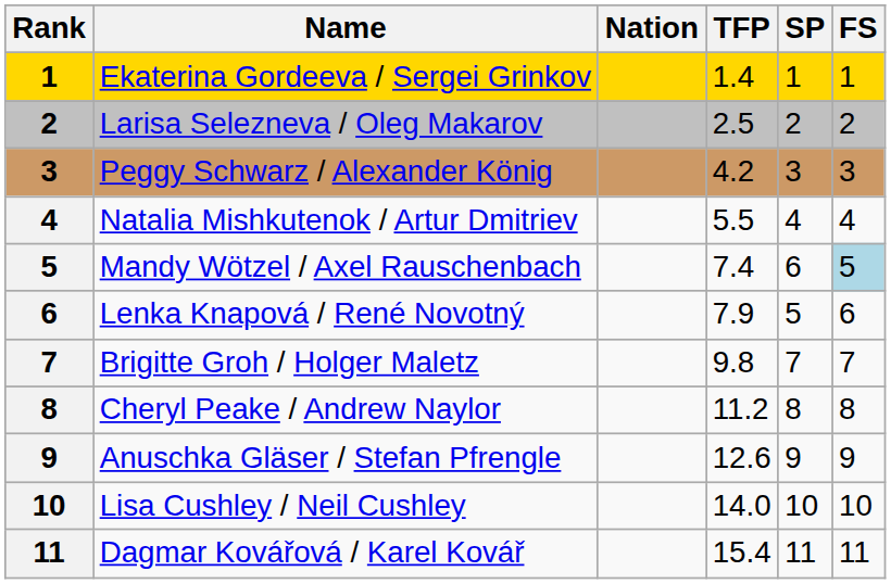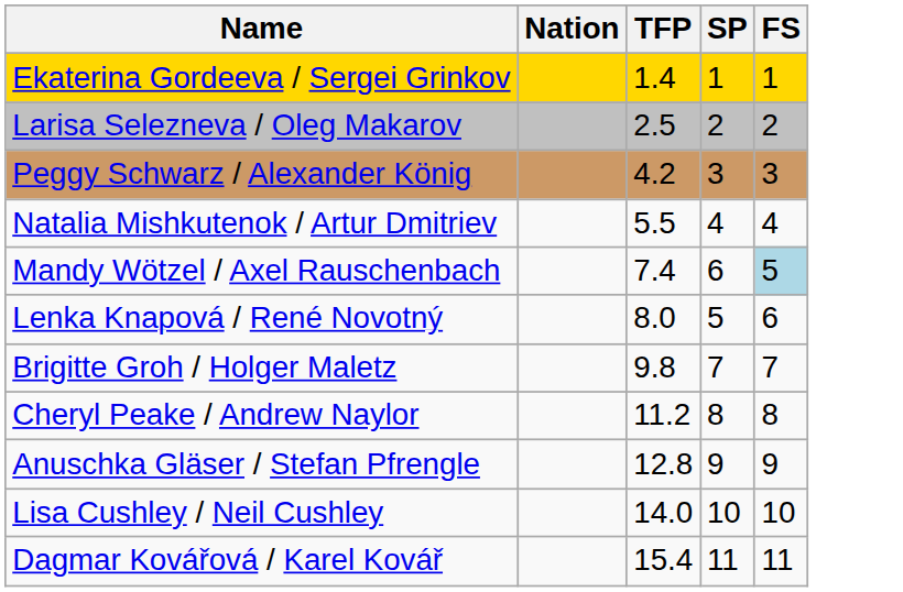- column: Rank | 1 | 2 | 3 | 4 | 5 | 6 | 7 | 8 | 9 | 10 | 11
Lenka Knapová / René Novotný | TFP: 7.9 -> 8.0
Anuschka Gläser / Stefan Pfrengle | TFP: 12.6 -> 12.8
